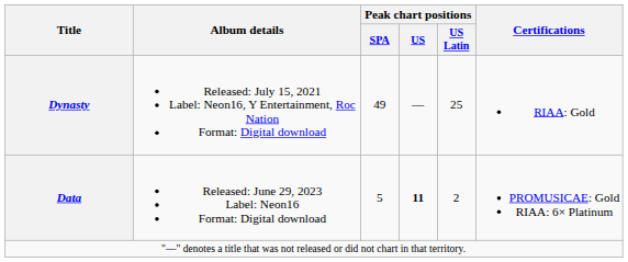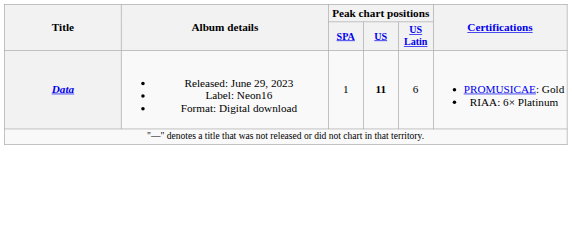- row: Dynasty | Released: July 15, 2021 Label: Neon16, Y Entertainment, Roc Nation Format: Digital download | 49 | — | 25 | RIAA: Gold
Data | Peak chart positions / SPA: 5 -> 1
Data | Peak chart positions / US Latin: 2 -> 6
